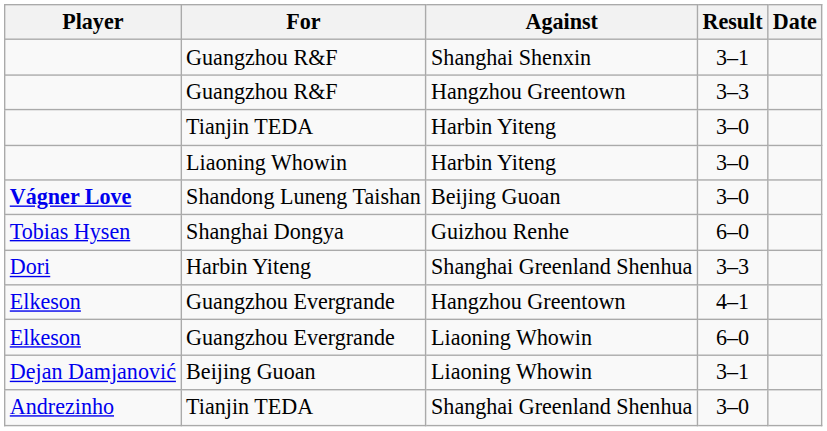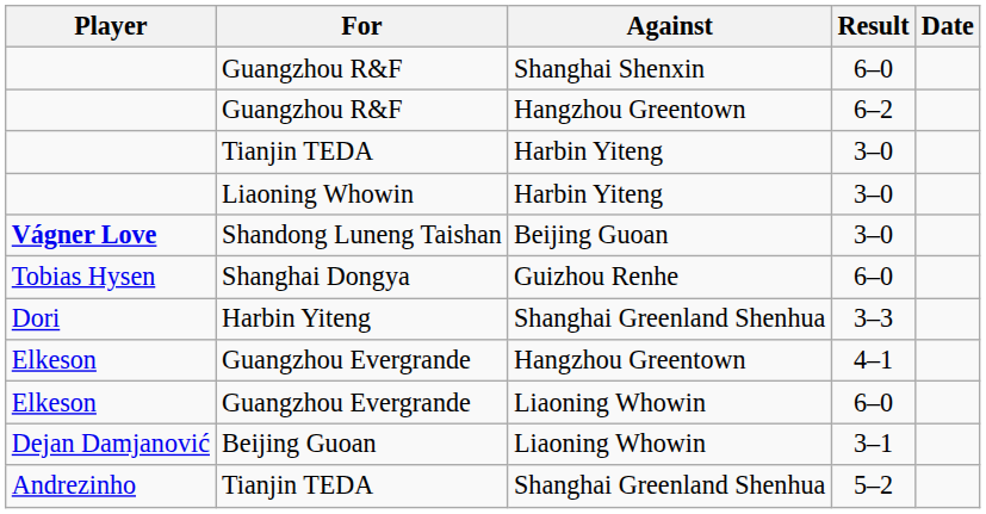Guangzhou R&F / Shanghai Shenxin | Result: 3–1 -> 6–0
Guangzhou R&F / Hangzhou Greentown | Result: 3–3 -> 6–2
Tianjin TEDA / Shanghai Greenland Shenhua | Result: 3–0 -> 5–2
